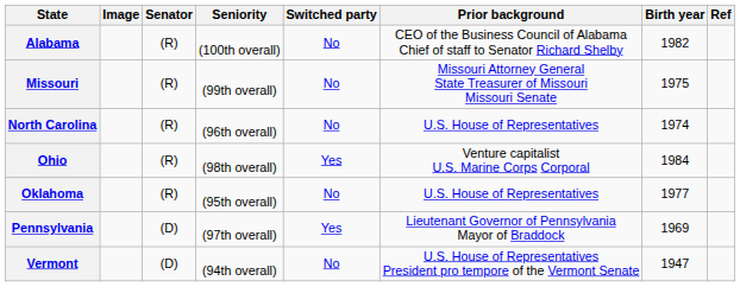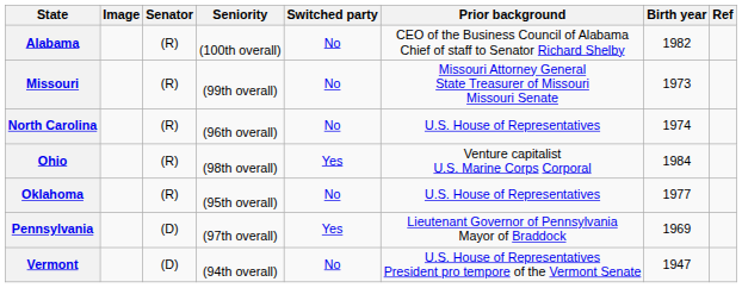Missouri | Birth year: 1975 -> 1973
